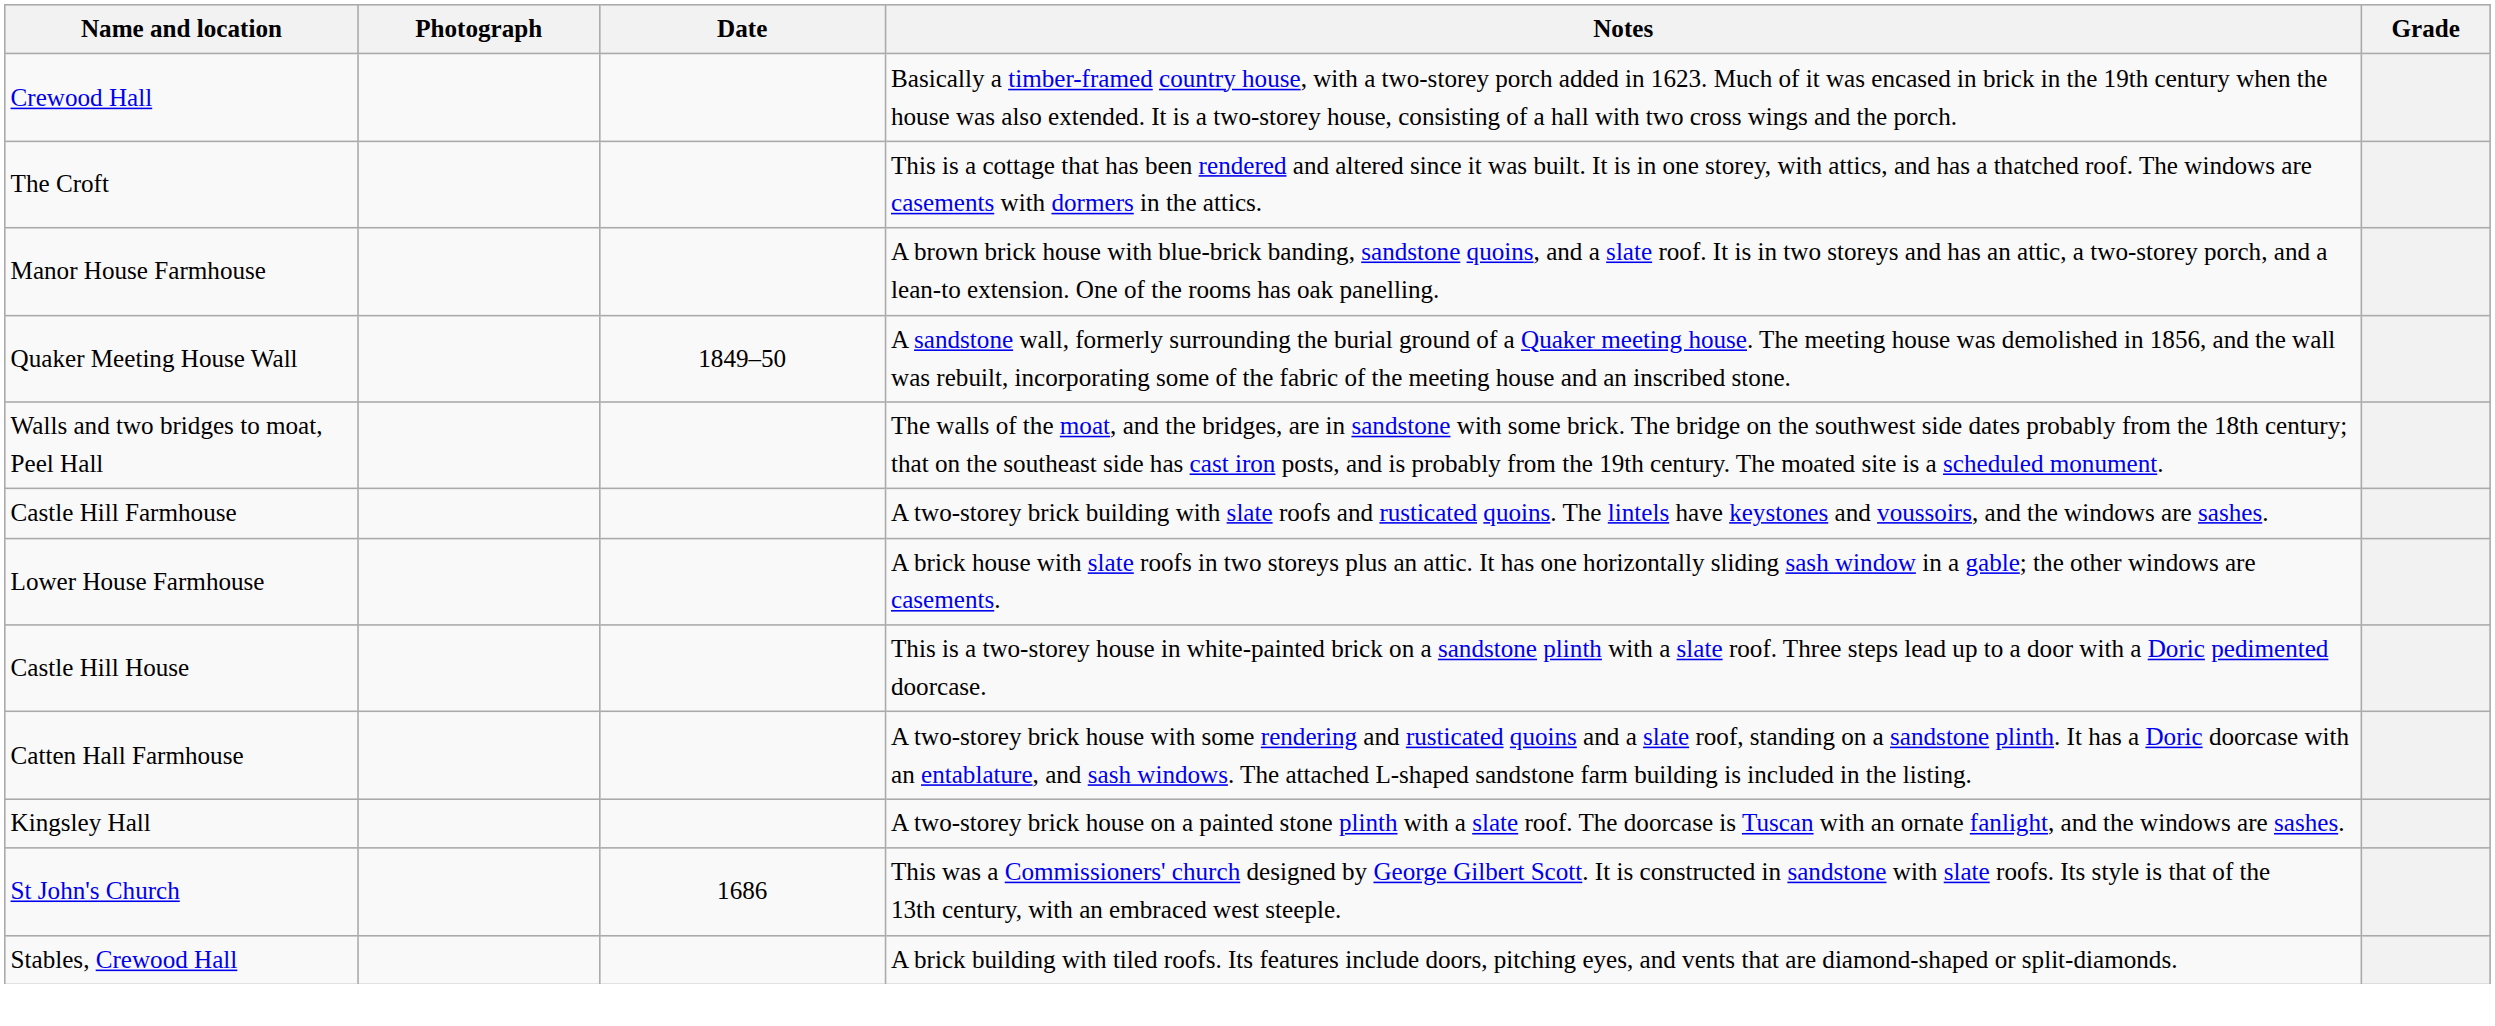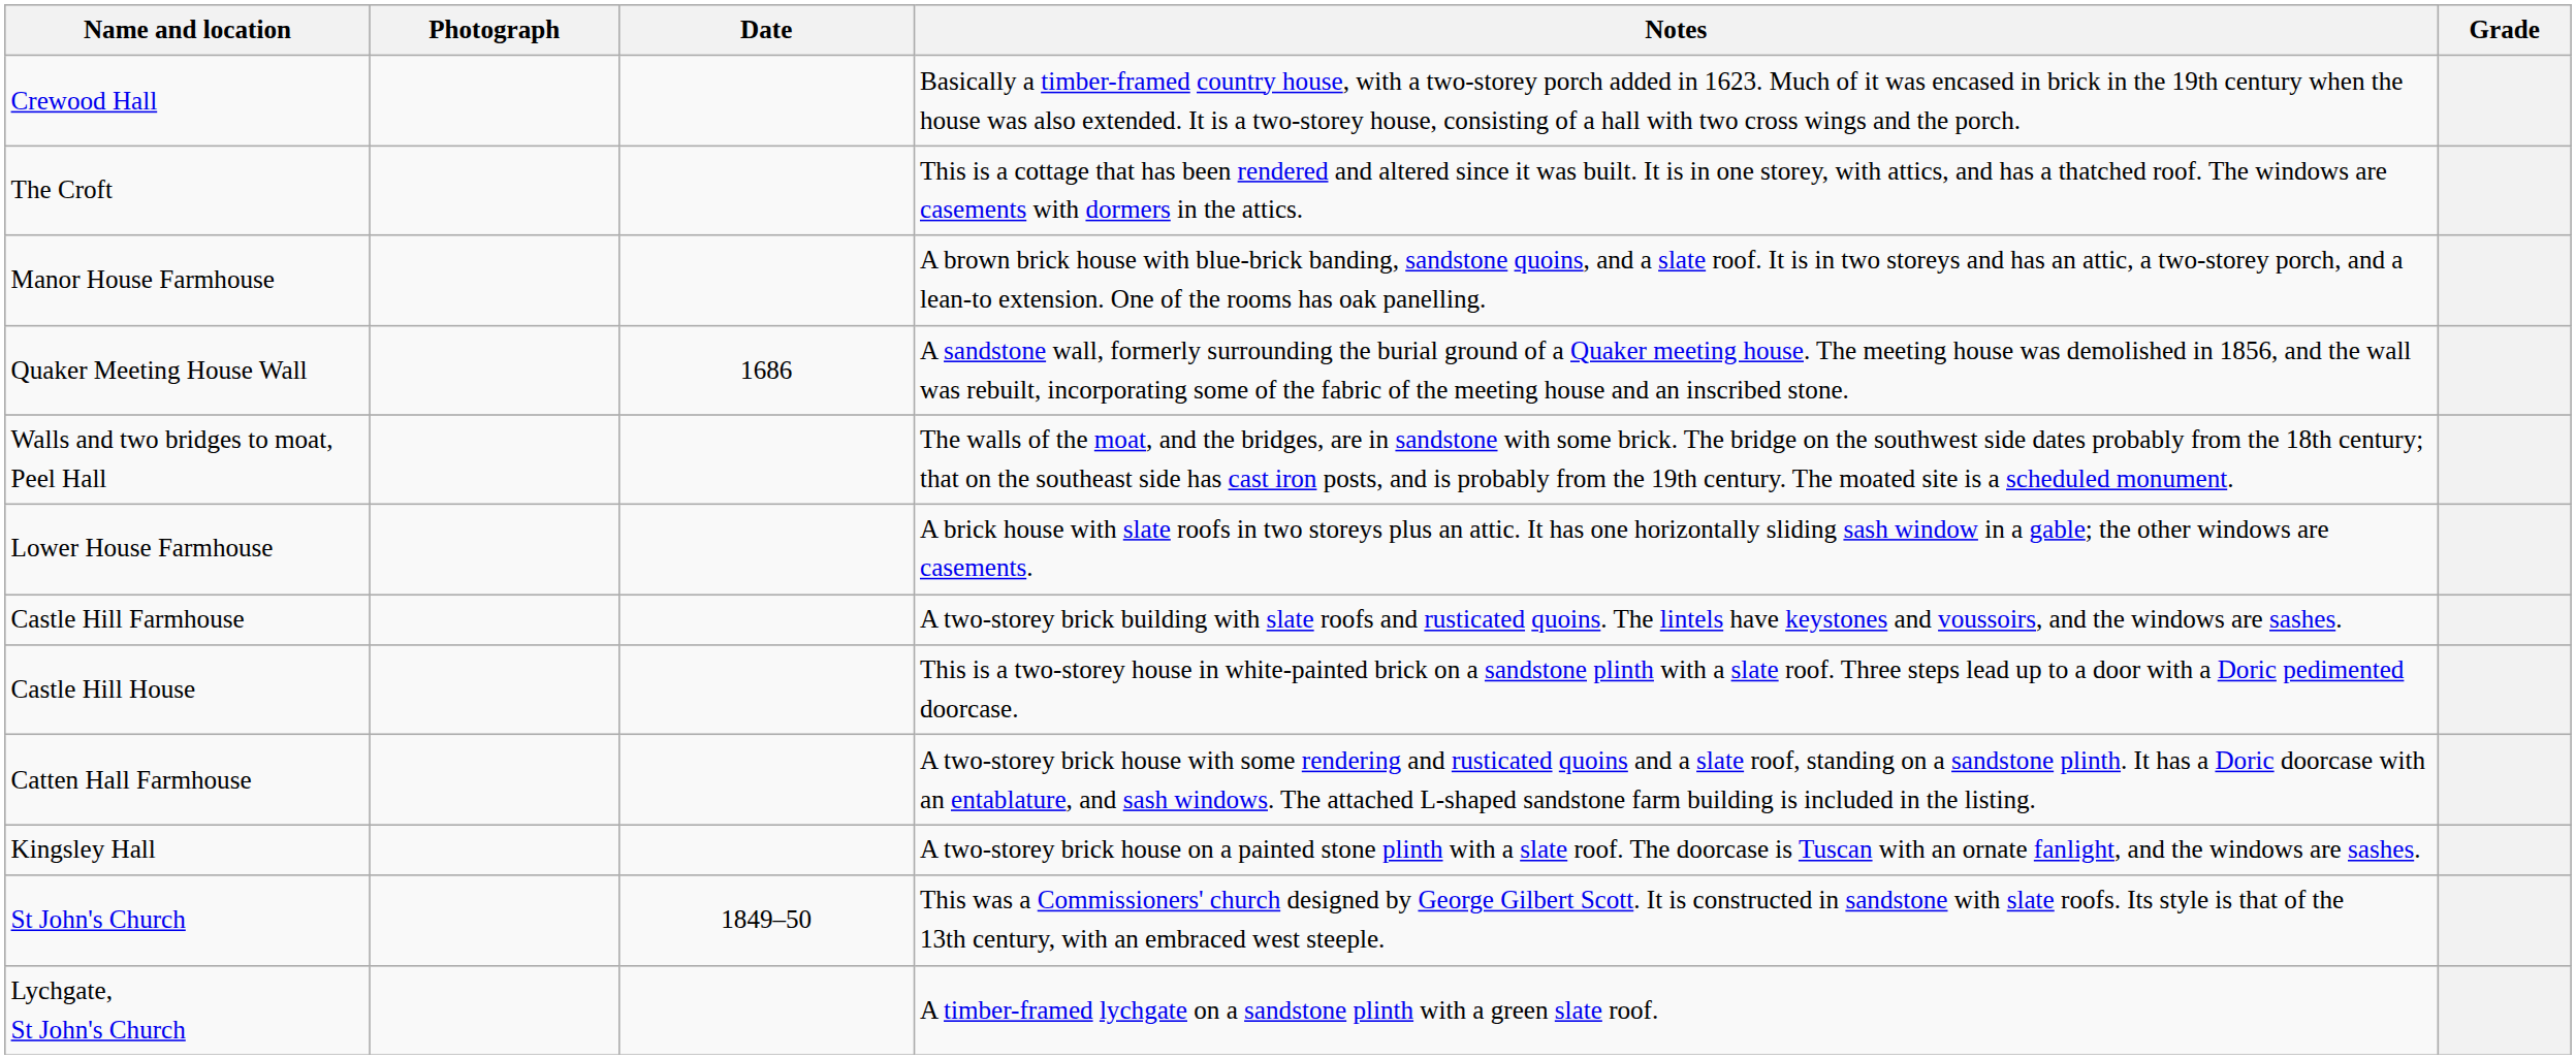Quaker Meeting House Wall | Date: 1849–50 -> 1686
rows swapped: Lower House Farmhouse <-> Castle Hill Farmhouse
St John's Church | Date: 1686 -> 1849–50
- row: Stables, Crewood Hall | A brick building with tiled roofs. Its features include doors, pitching eyes, and vents that are diamond-shaped or split-diamonds.
+ row: Lychgate, St John's Church | A timber-framed lychgate on a sandstone plinth with a green slate roof.
